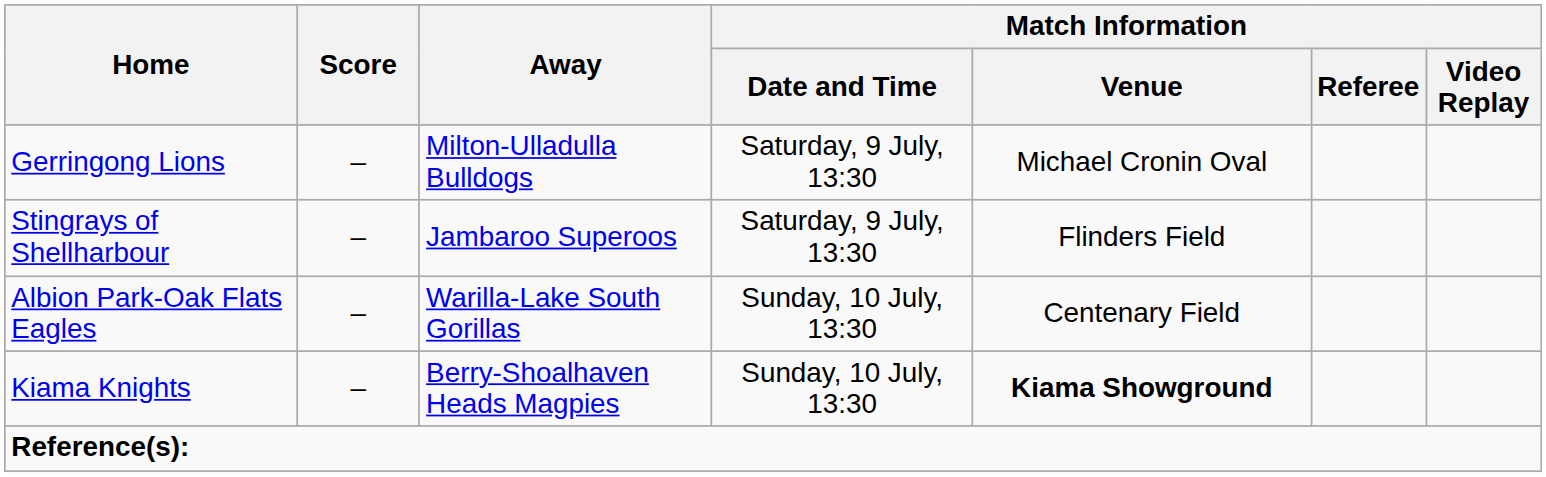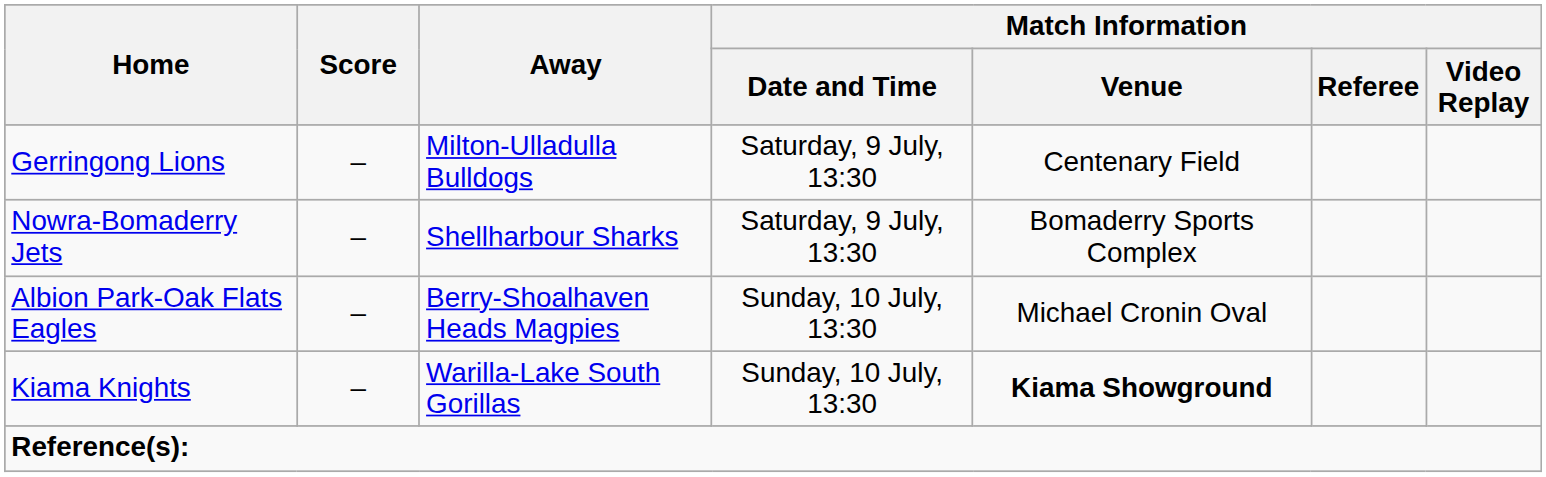Gerringong Lions | Match Information / Venue: Michael Cronin Oval -> Centenary Field
+ row: Nowra-Bomaderry Jets | – | Shellharbour Sharks | Saturday, 9 July, 13:30 | Bomaderry Sports Complex
- row: Stingrays of Shellharbour | – | Jambaroo Superoos | Saturday, 9 July, 13:30 | Flinders Field
Albion Park-Oak Flats Eagles | Away: Warilla-Lake South Gorillas -> Berry-Shoalhaven Heads Magpies
Albion Park-Oak Flats Eagles | Match Information / Venue: Centenary Field -> Michael Cronin Oval
Kiama Knights | Away: Berry-Shoalhaven Heads Magpies -> Warilla-Lake South Gorillas
